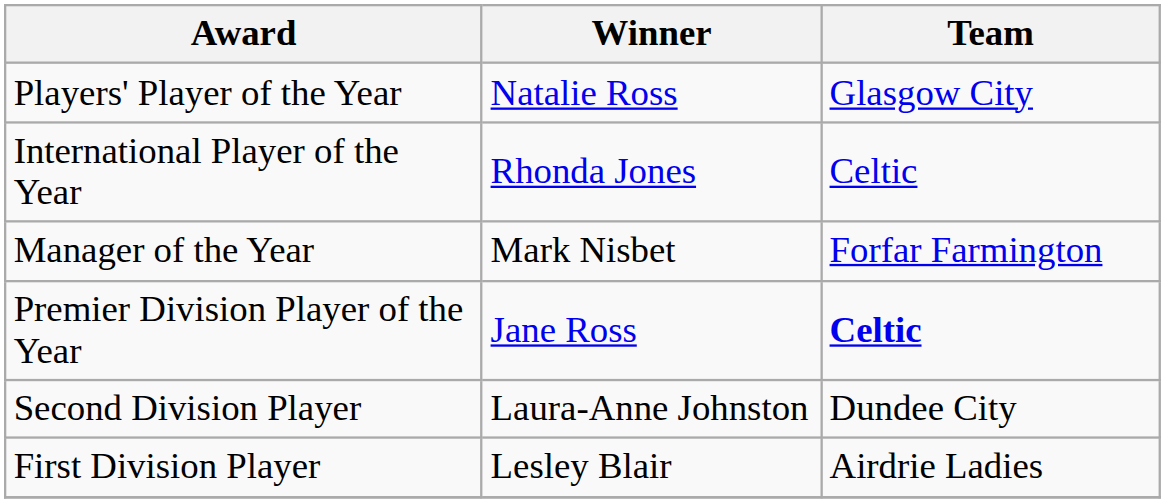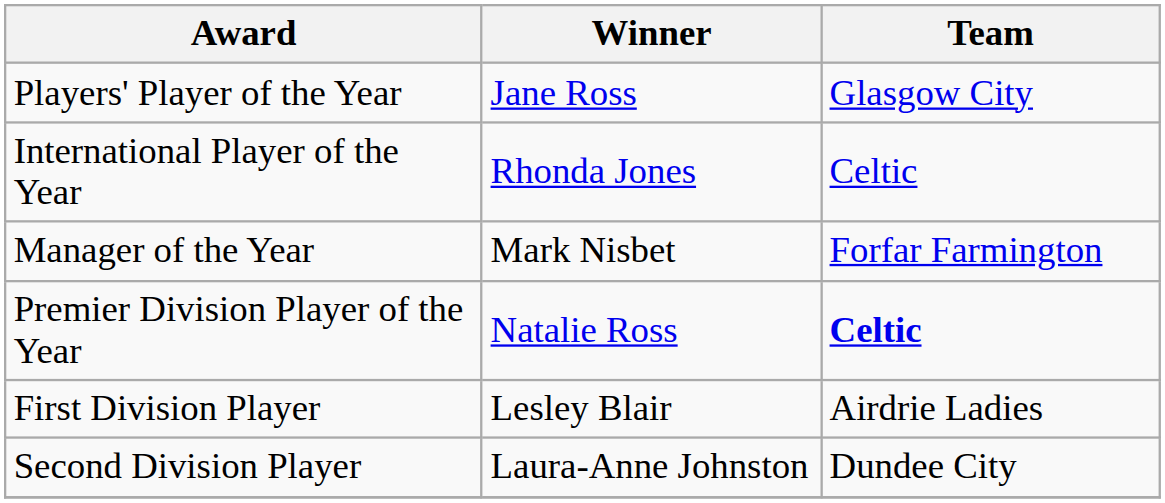Players' Player of the Year | Winner: Natalie Ross -> Jane Ross
Premier Division Player of the Year | Winner: Jane Ross -> Natalie Ross
rows swapped: First Division Player <-> Second Division Player
